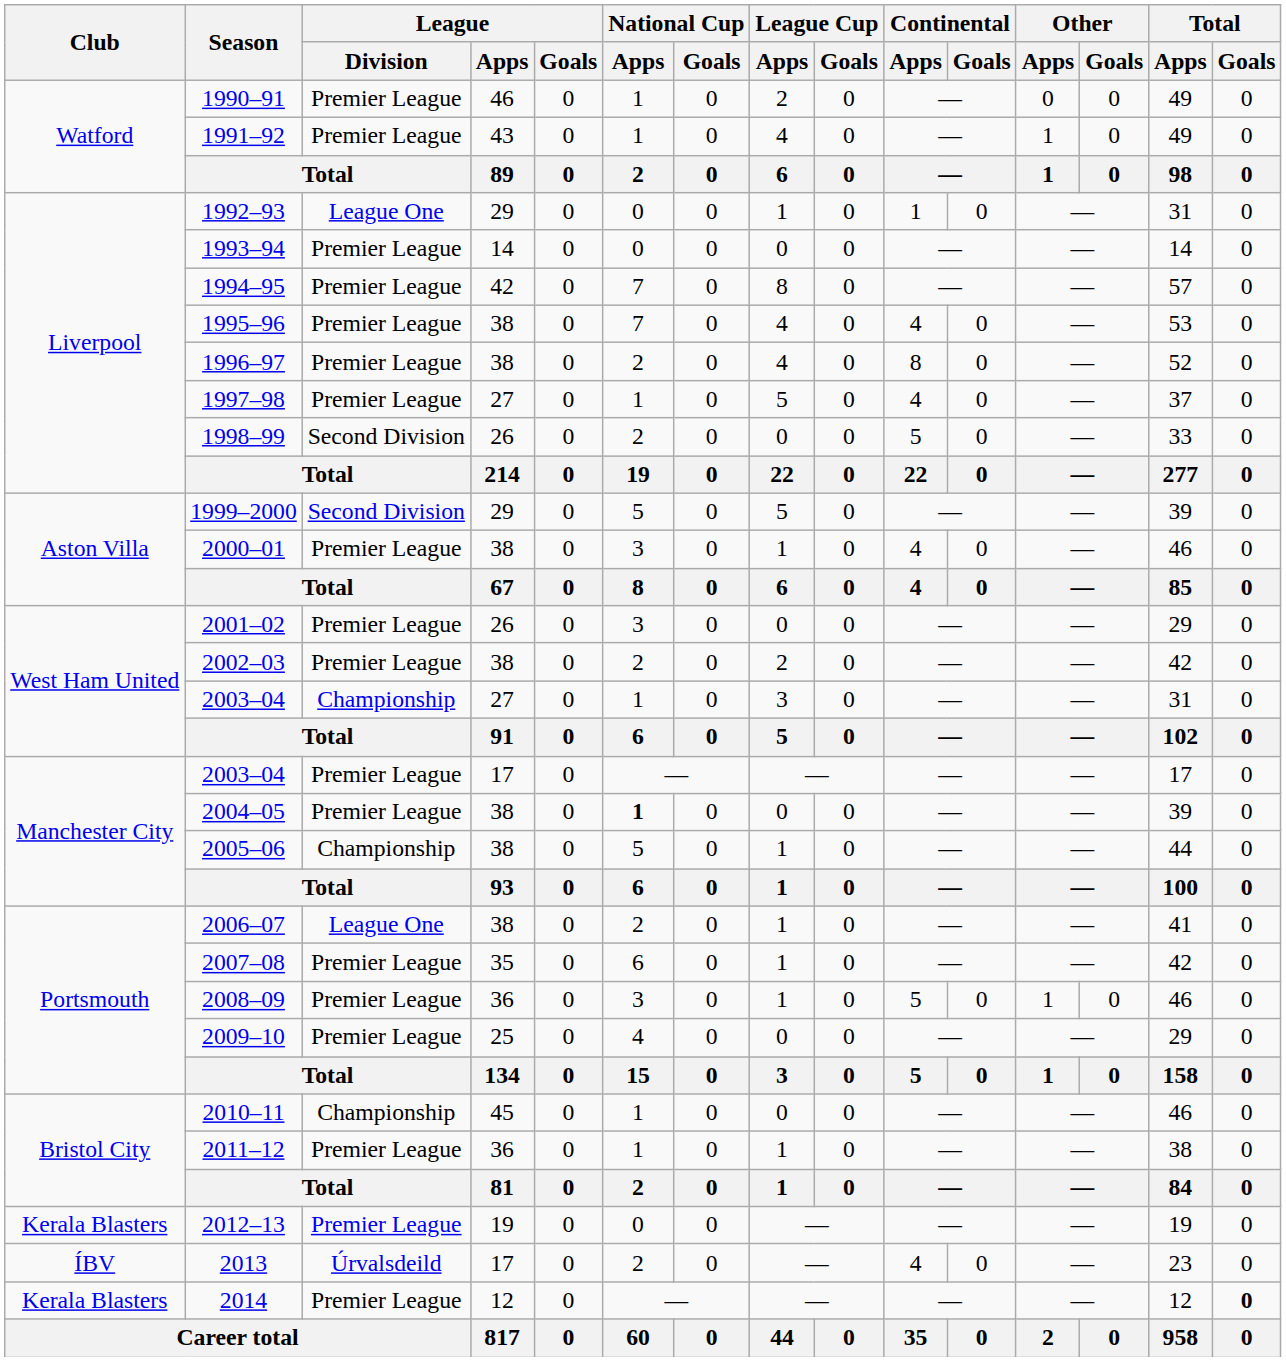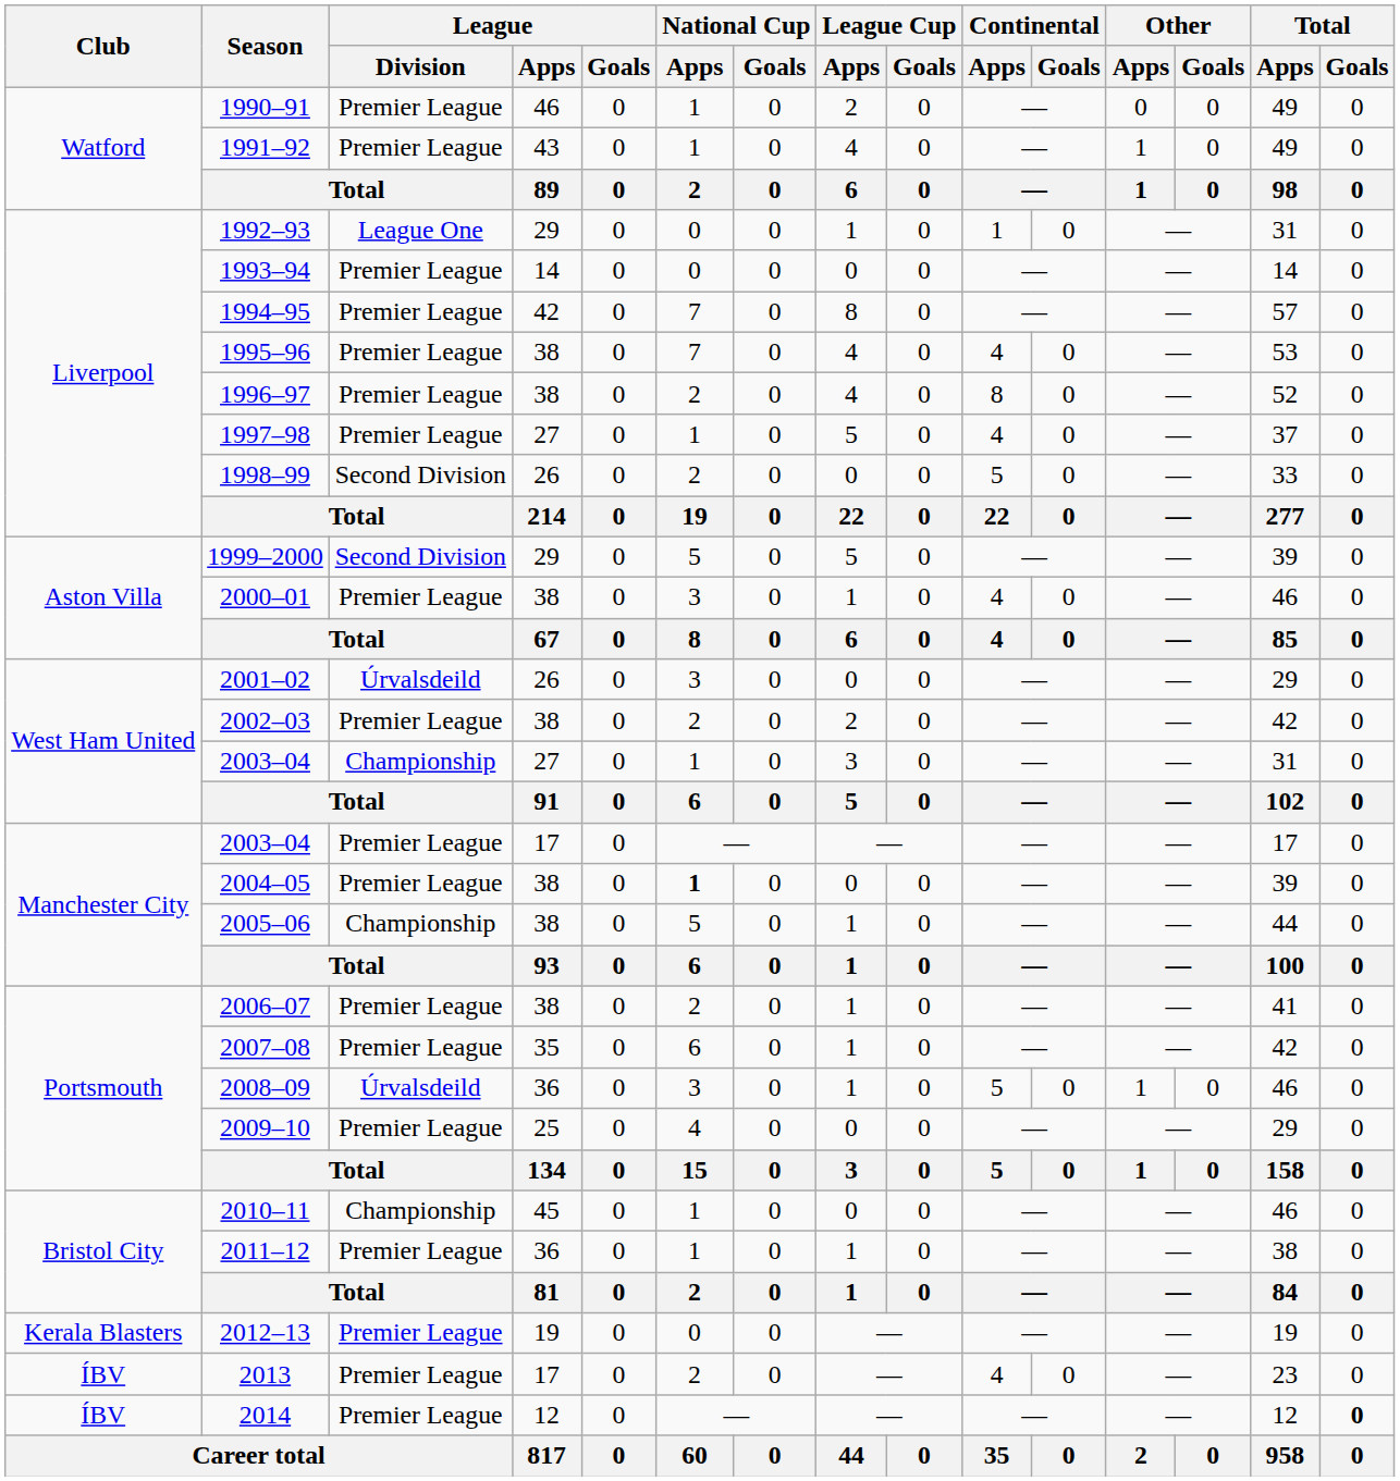2001–02 | League / Division: Premier League -> Úrvalsdeild
2006–07 | League / Division: League One -> Premier League
2008–09 | League / Division: Premier League -> Úrvalsdeild
2013 | League / Division: Úrvalsdeild -> Premier League
2014 | Club: Kerala Blasters -> ÍBV
